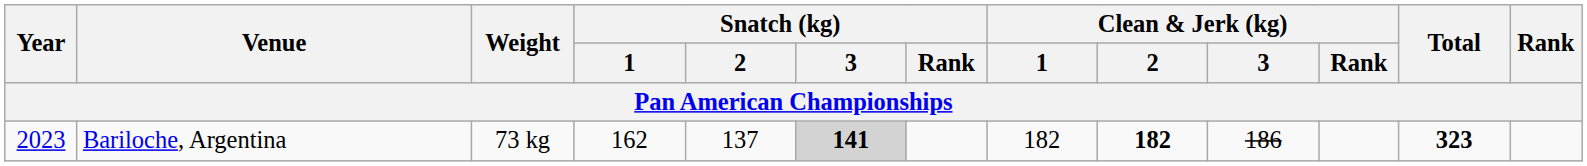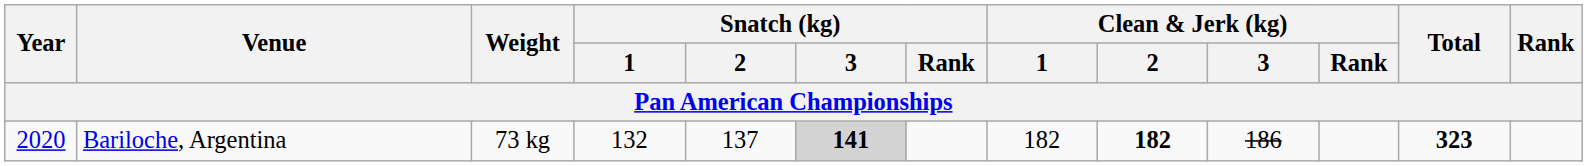Bariloche, Argentina | Year: 2023 -> 2020
Bariloche, Argentina | Snatch (kg) / 1: 162 -> 132
